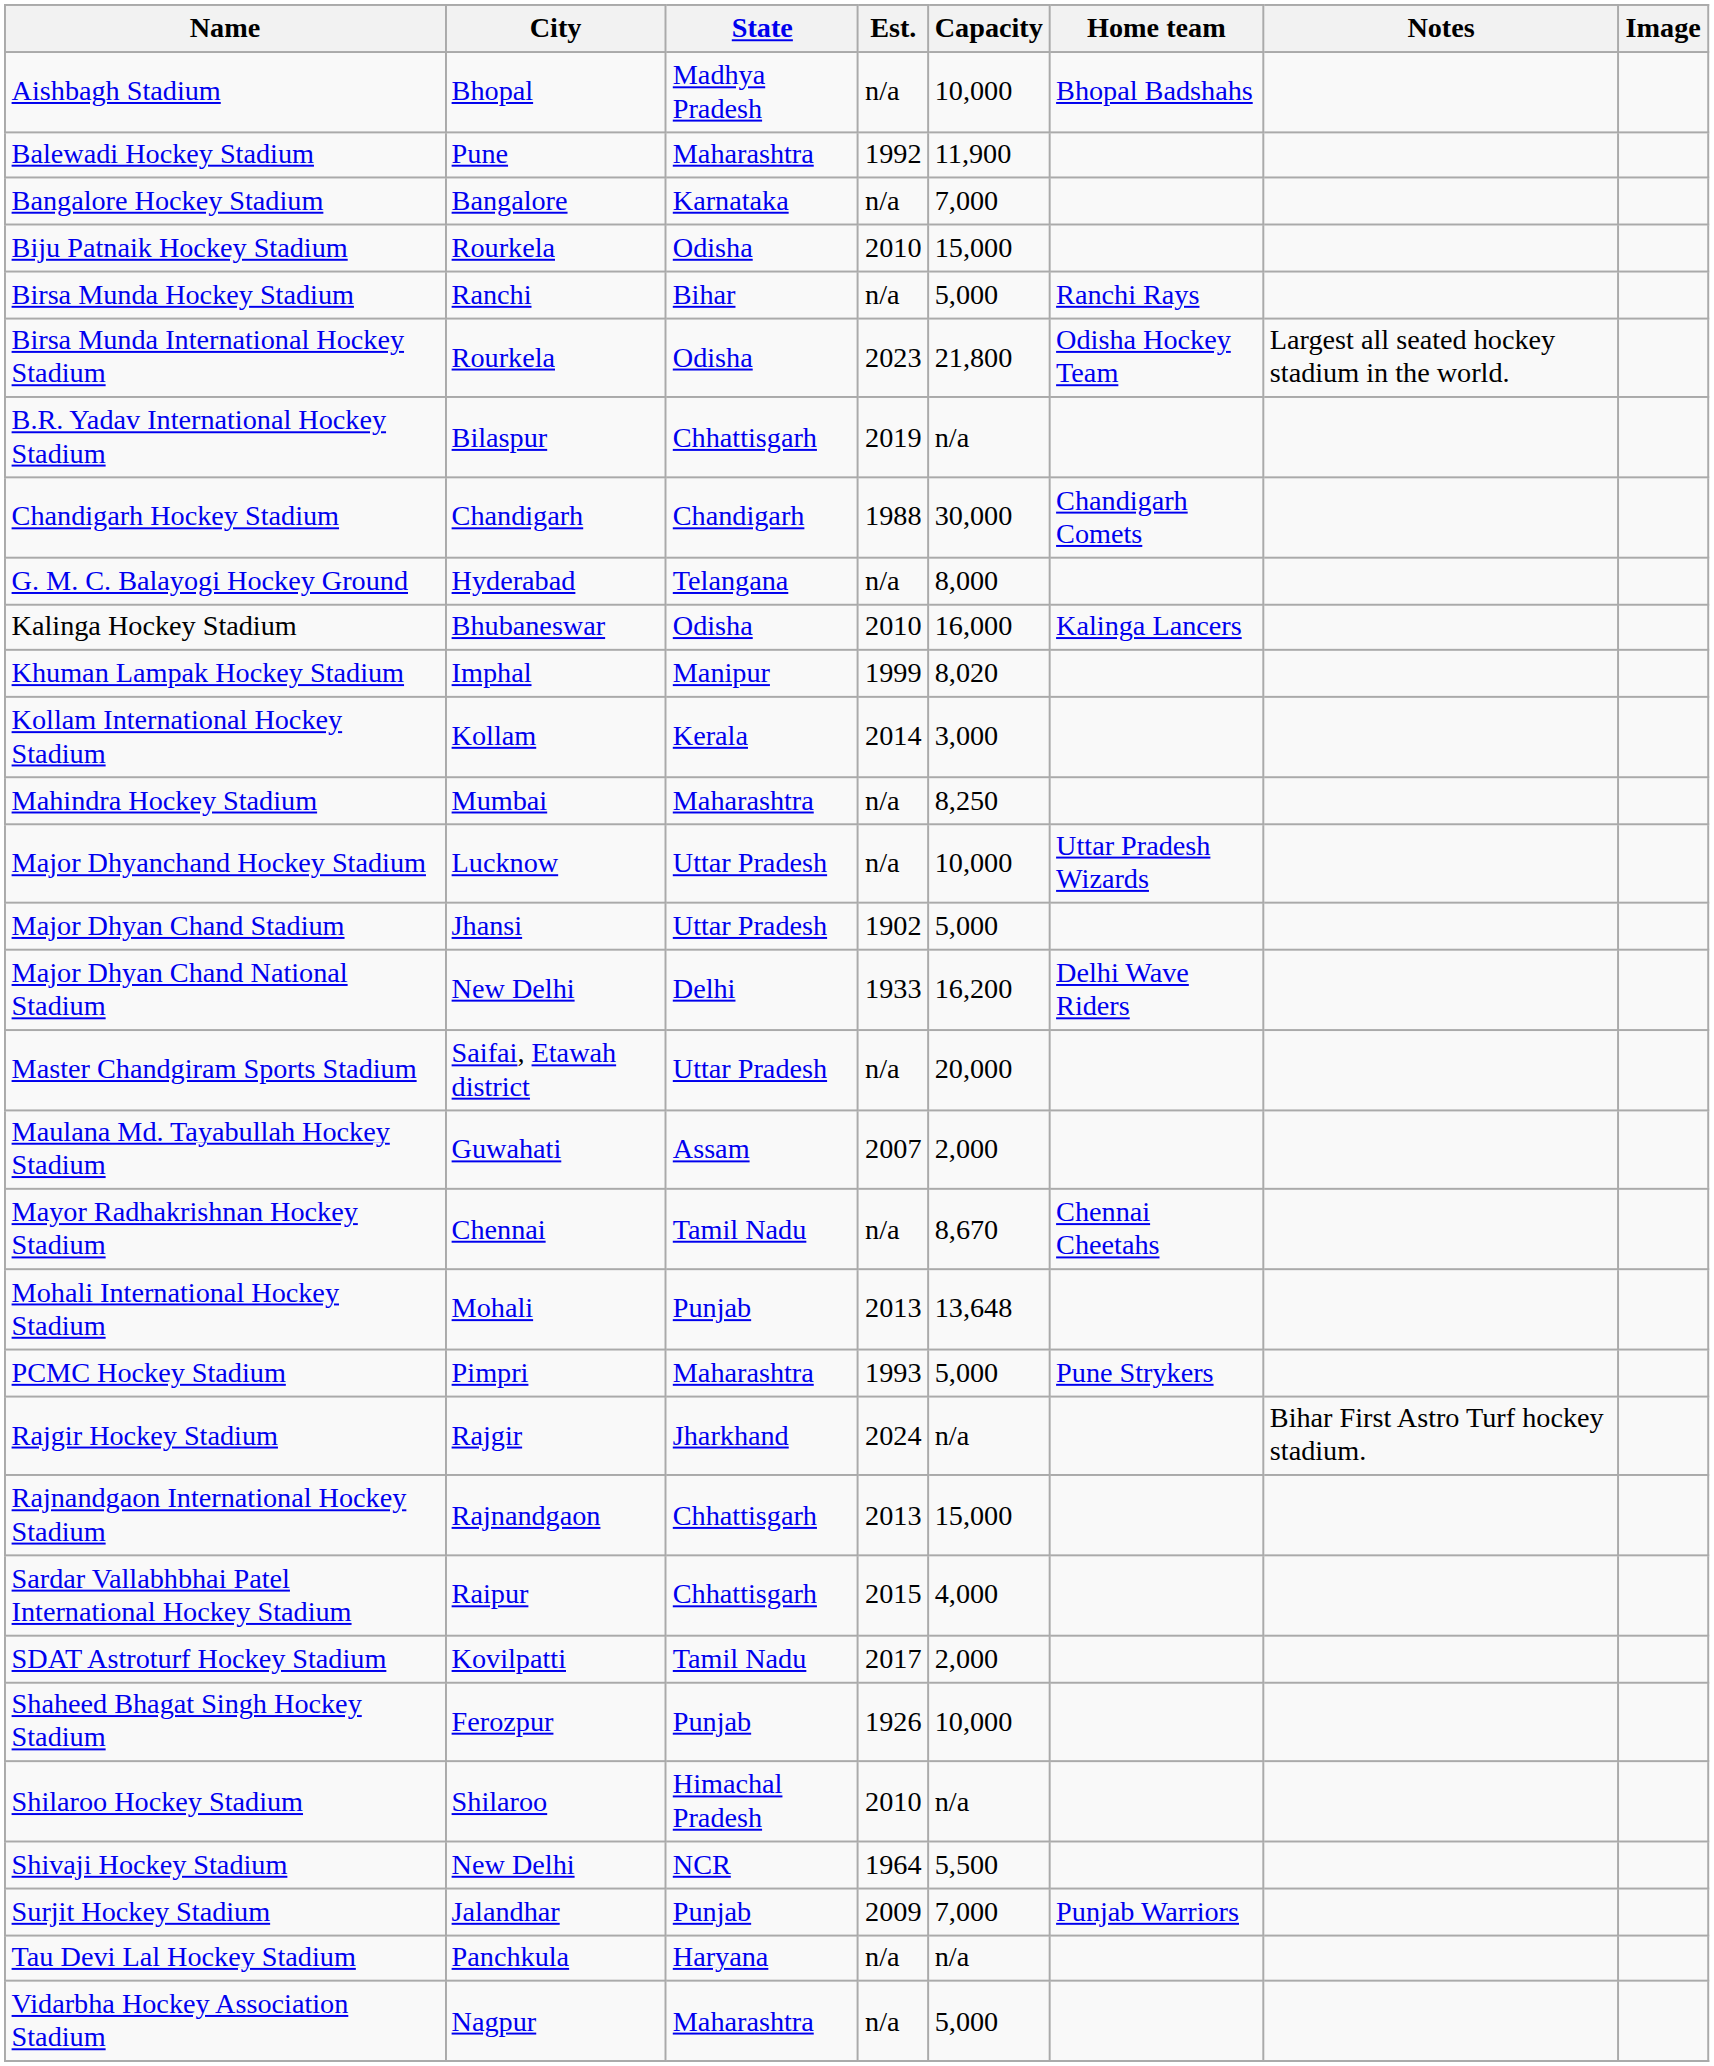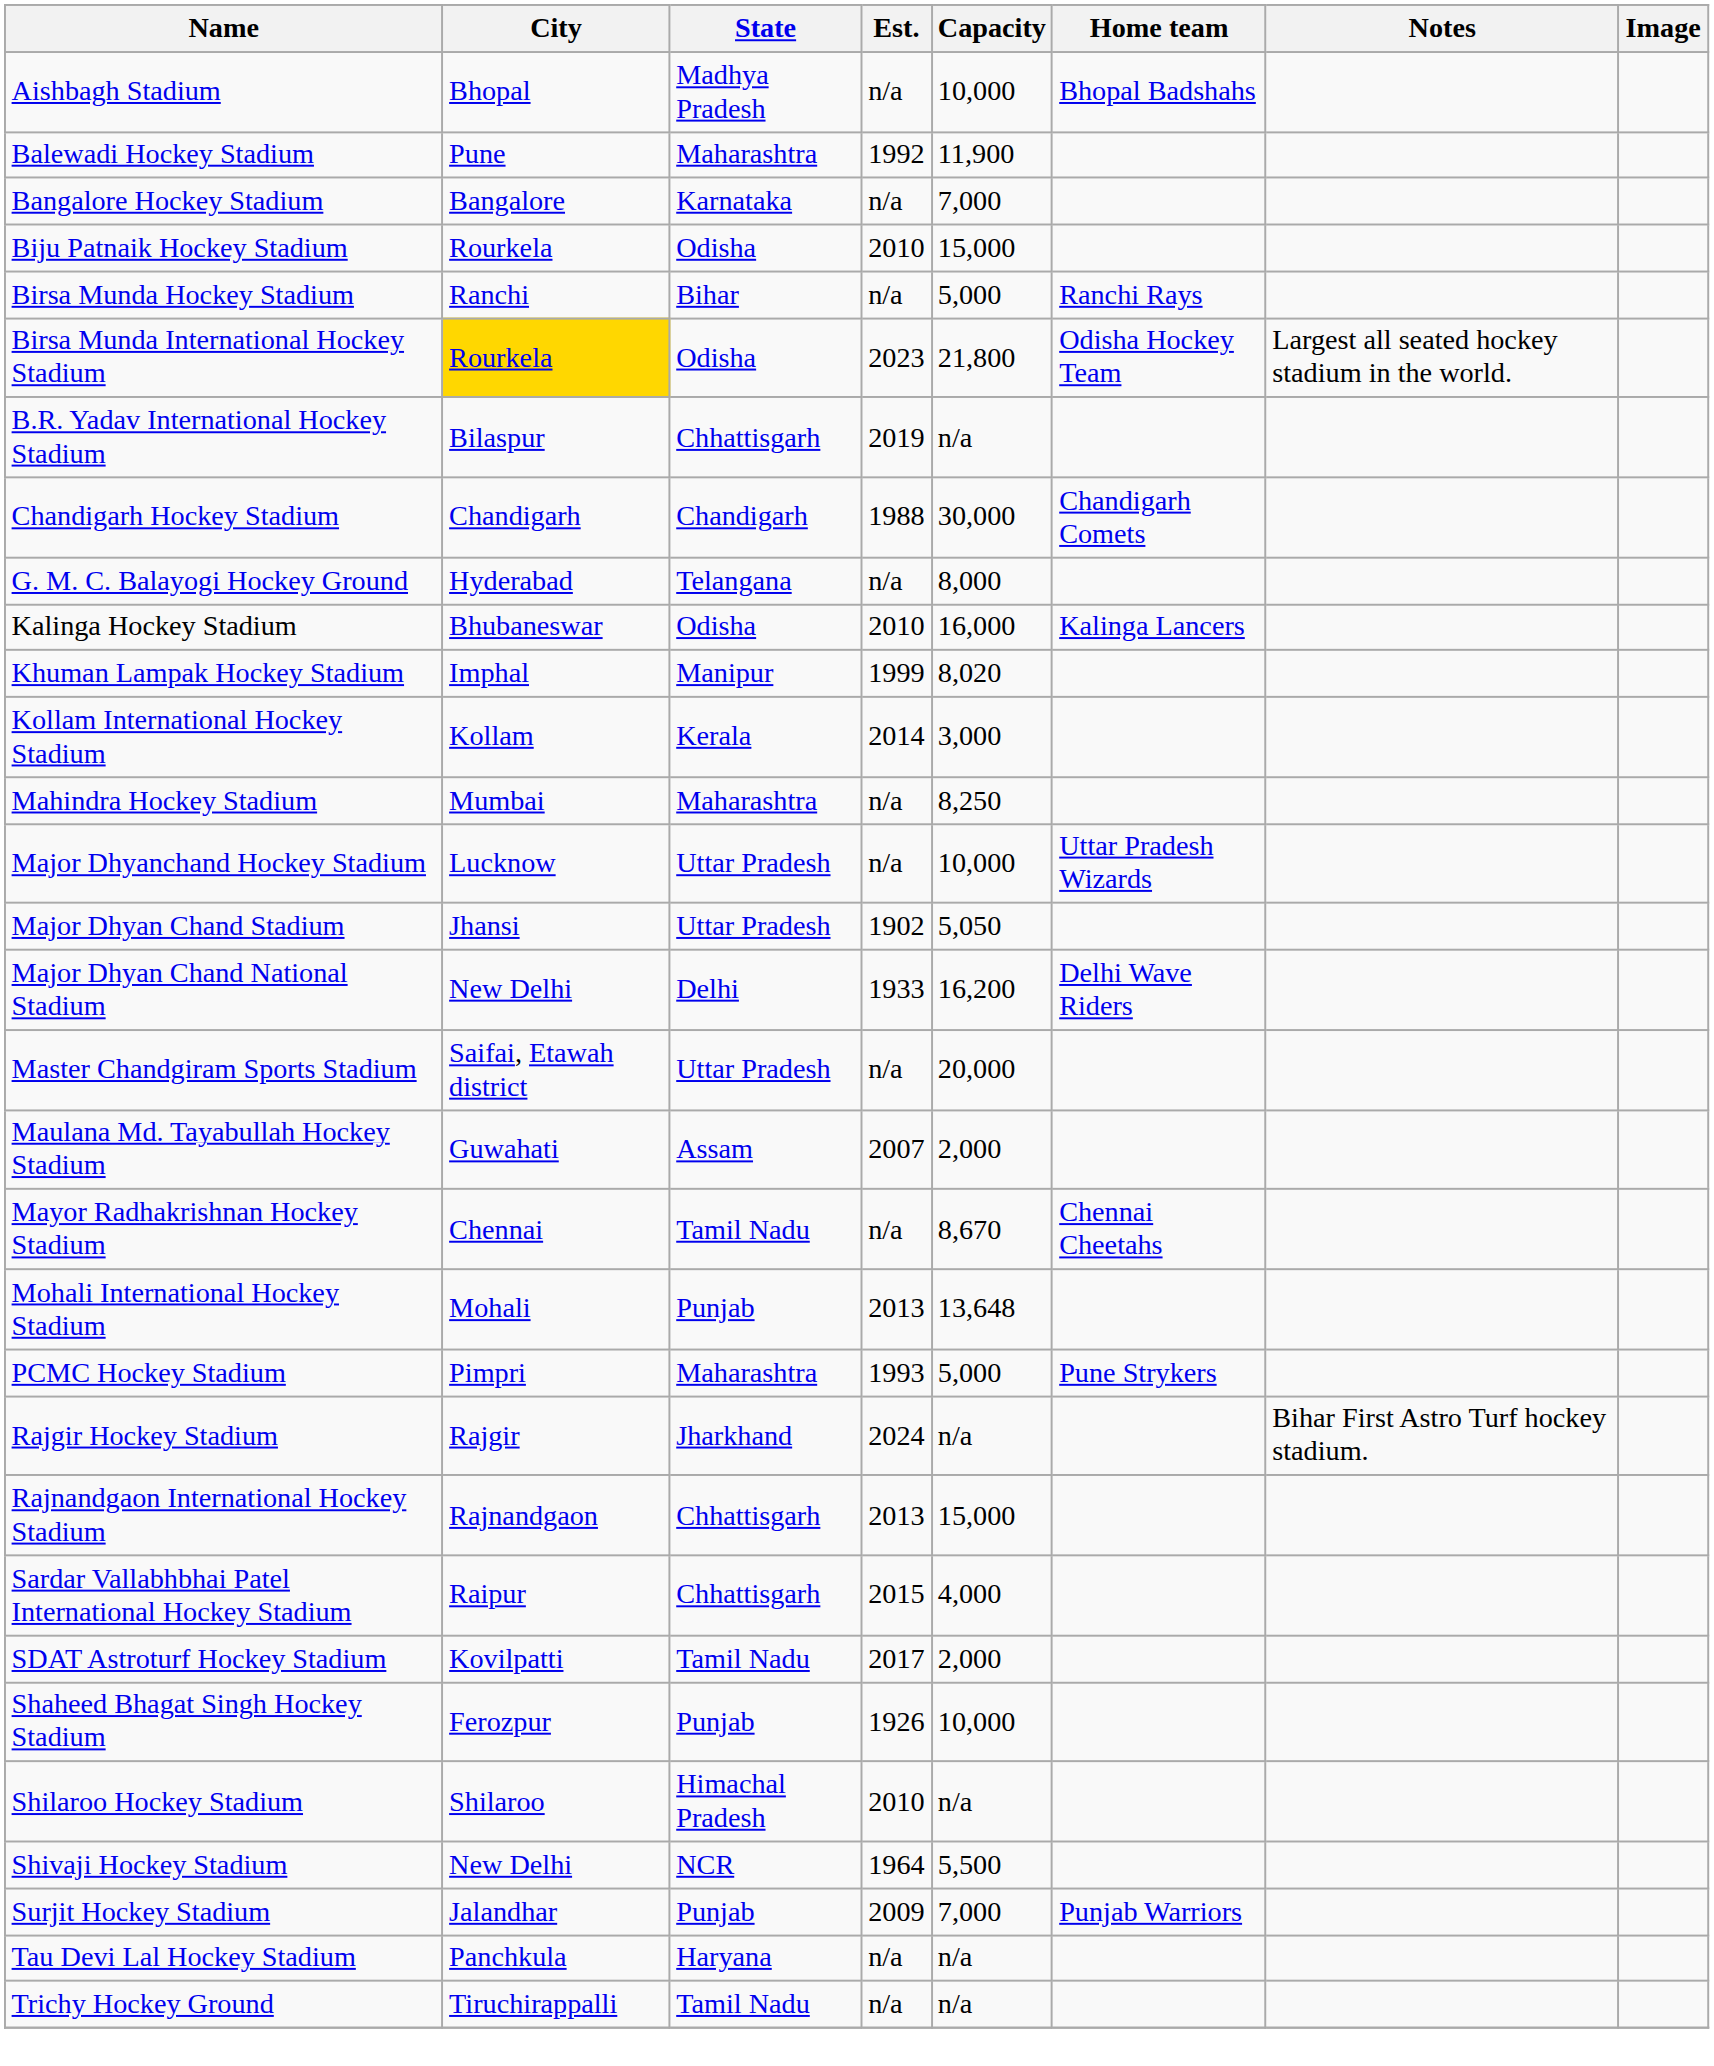Birsa Munda International Hockey Stadium | City: no background -> gold background
Major Dhyan Chand Stadium | Capacity: 5,000 -> 5,050
+ row: Trichy Hockey Ground | Tiruchirappalli | Tamil Nadu | n/a | n/a
- row: Vidarbha Hockey Association Stadium | Nagpur | Maharashtra | n/a | 5,000
